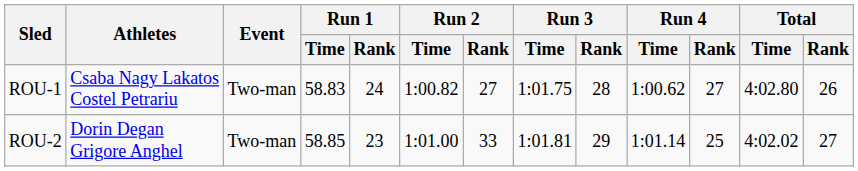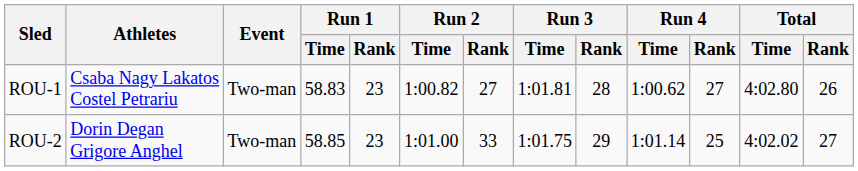ROU-1 | Run 1 / Rank: 24 -> 23
ROU-1 | Run 3 / Time: 1:01.75 -> 1:01.81
ROU-2 | Run 3 / Time: 1:01.81 -> 1:01.75
